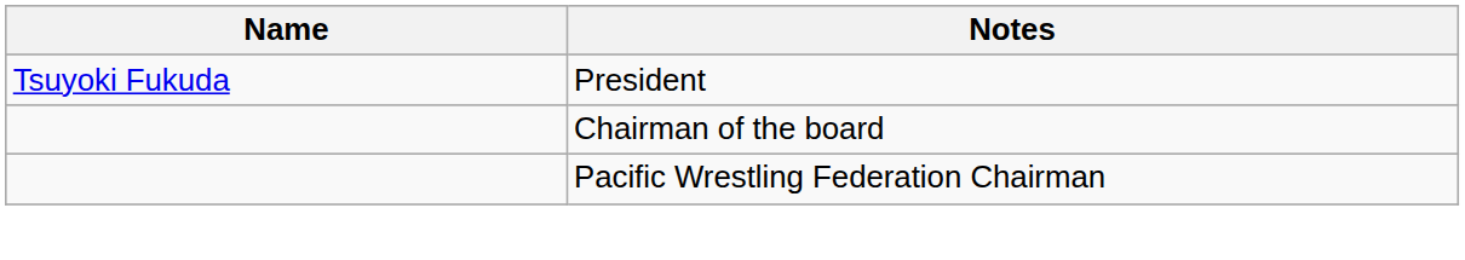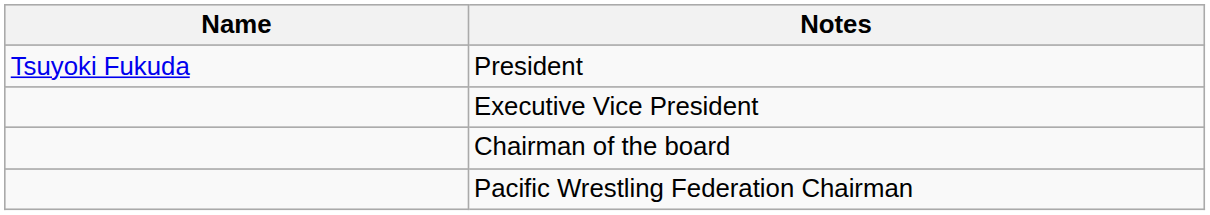+ row: Executive Vice President
